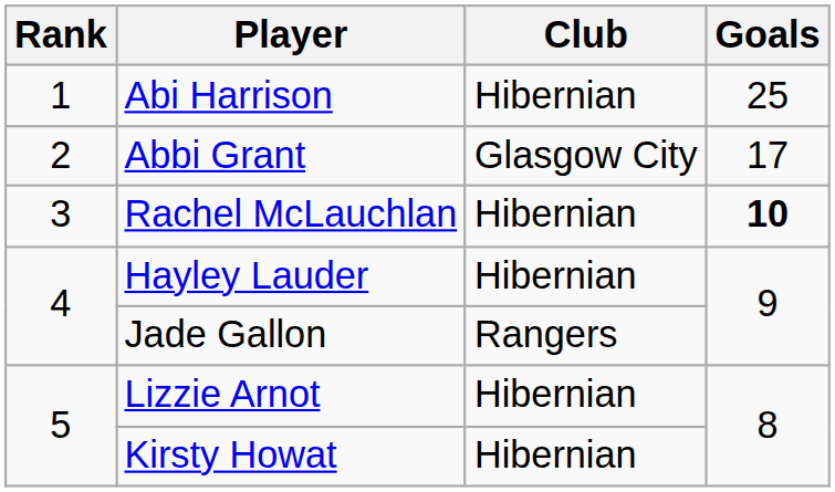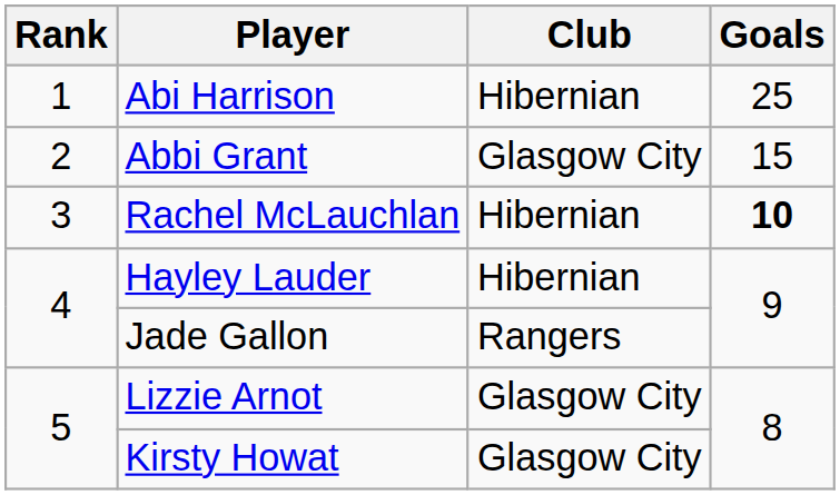Abbi Grant | Goals: 17 -> 15
Lizzie Arnot | Club: Hibernian -> Glasgow City
Kirsty Howat | Club: Hibernian -> Glasgow City
